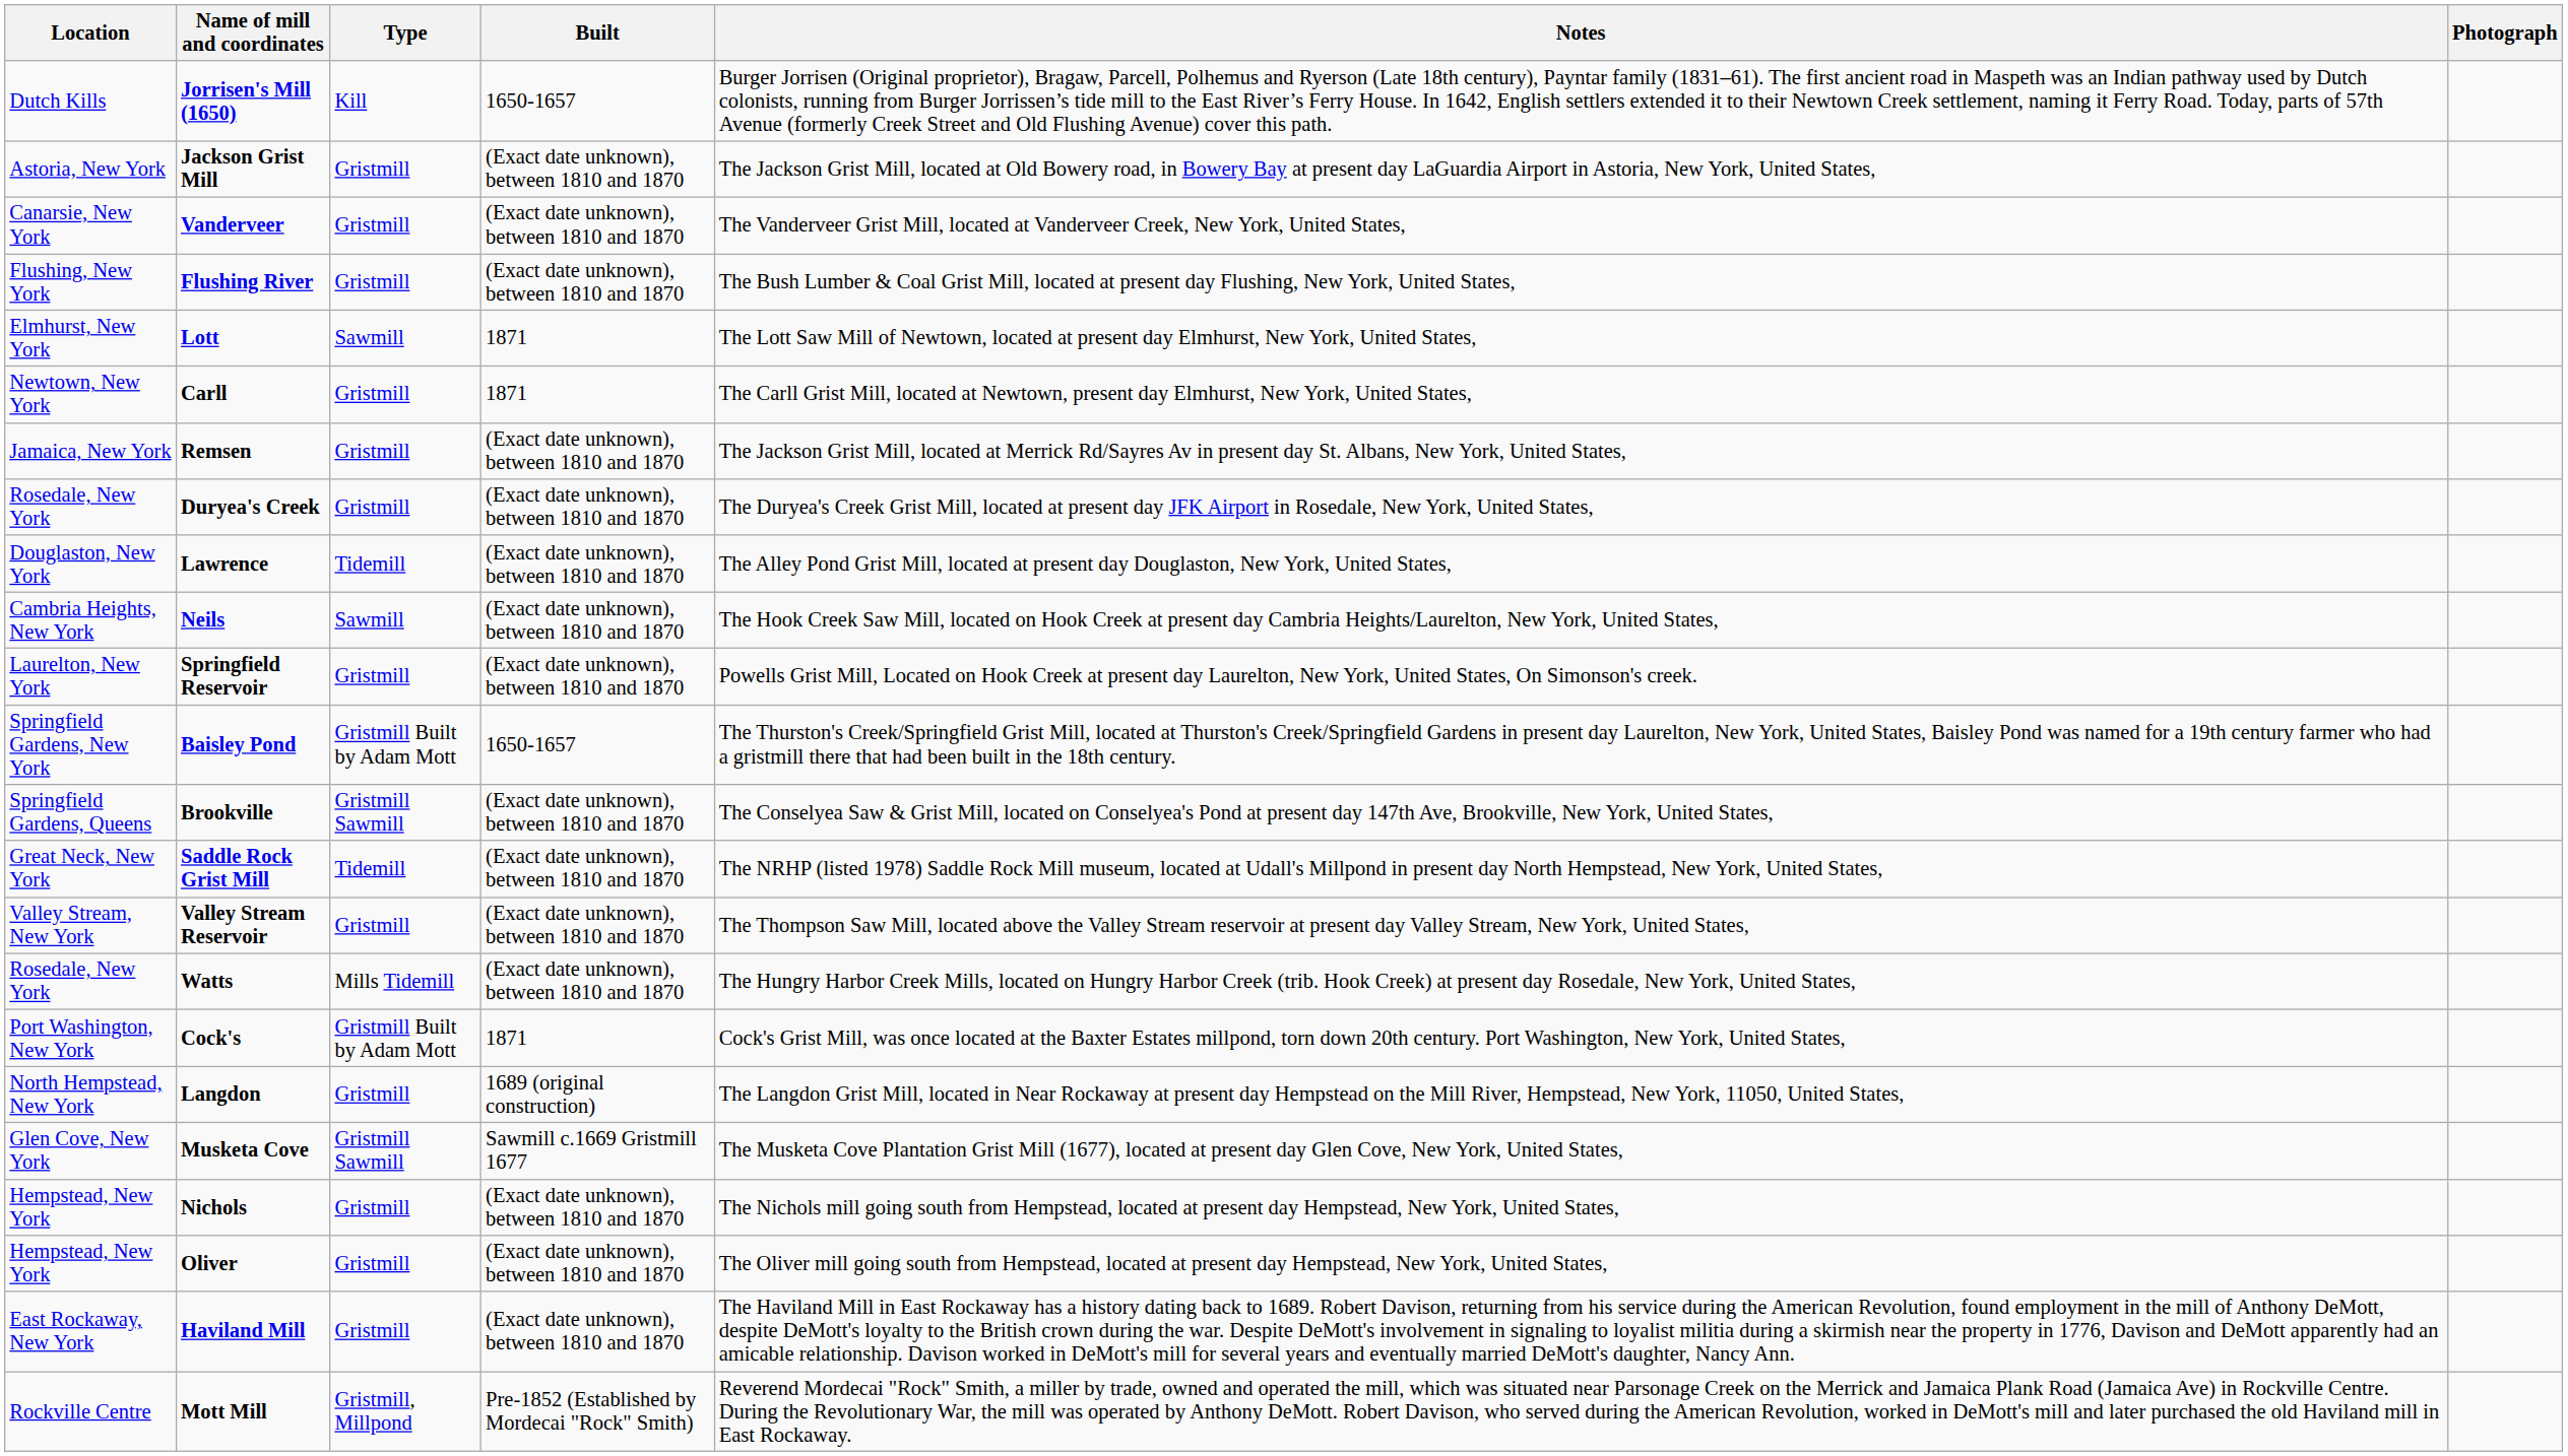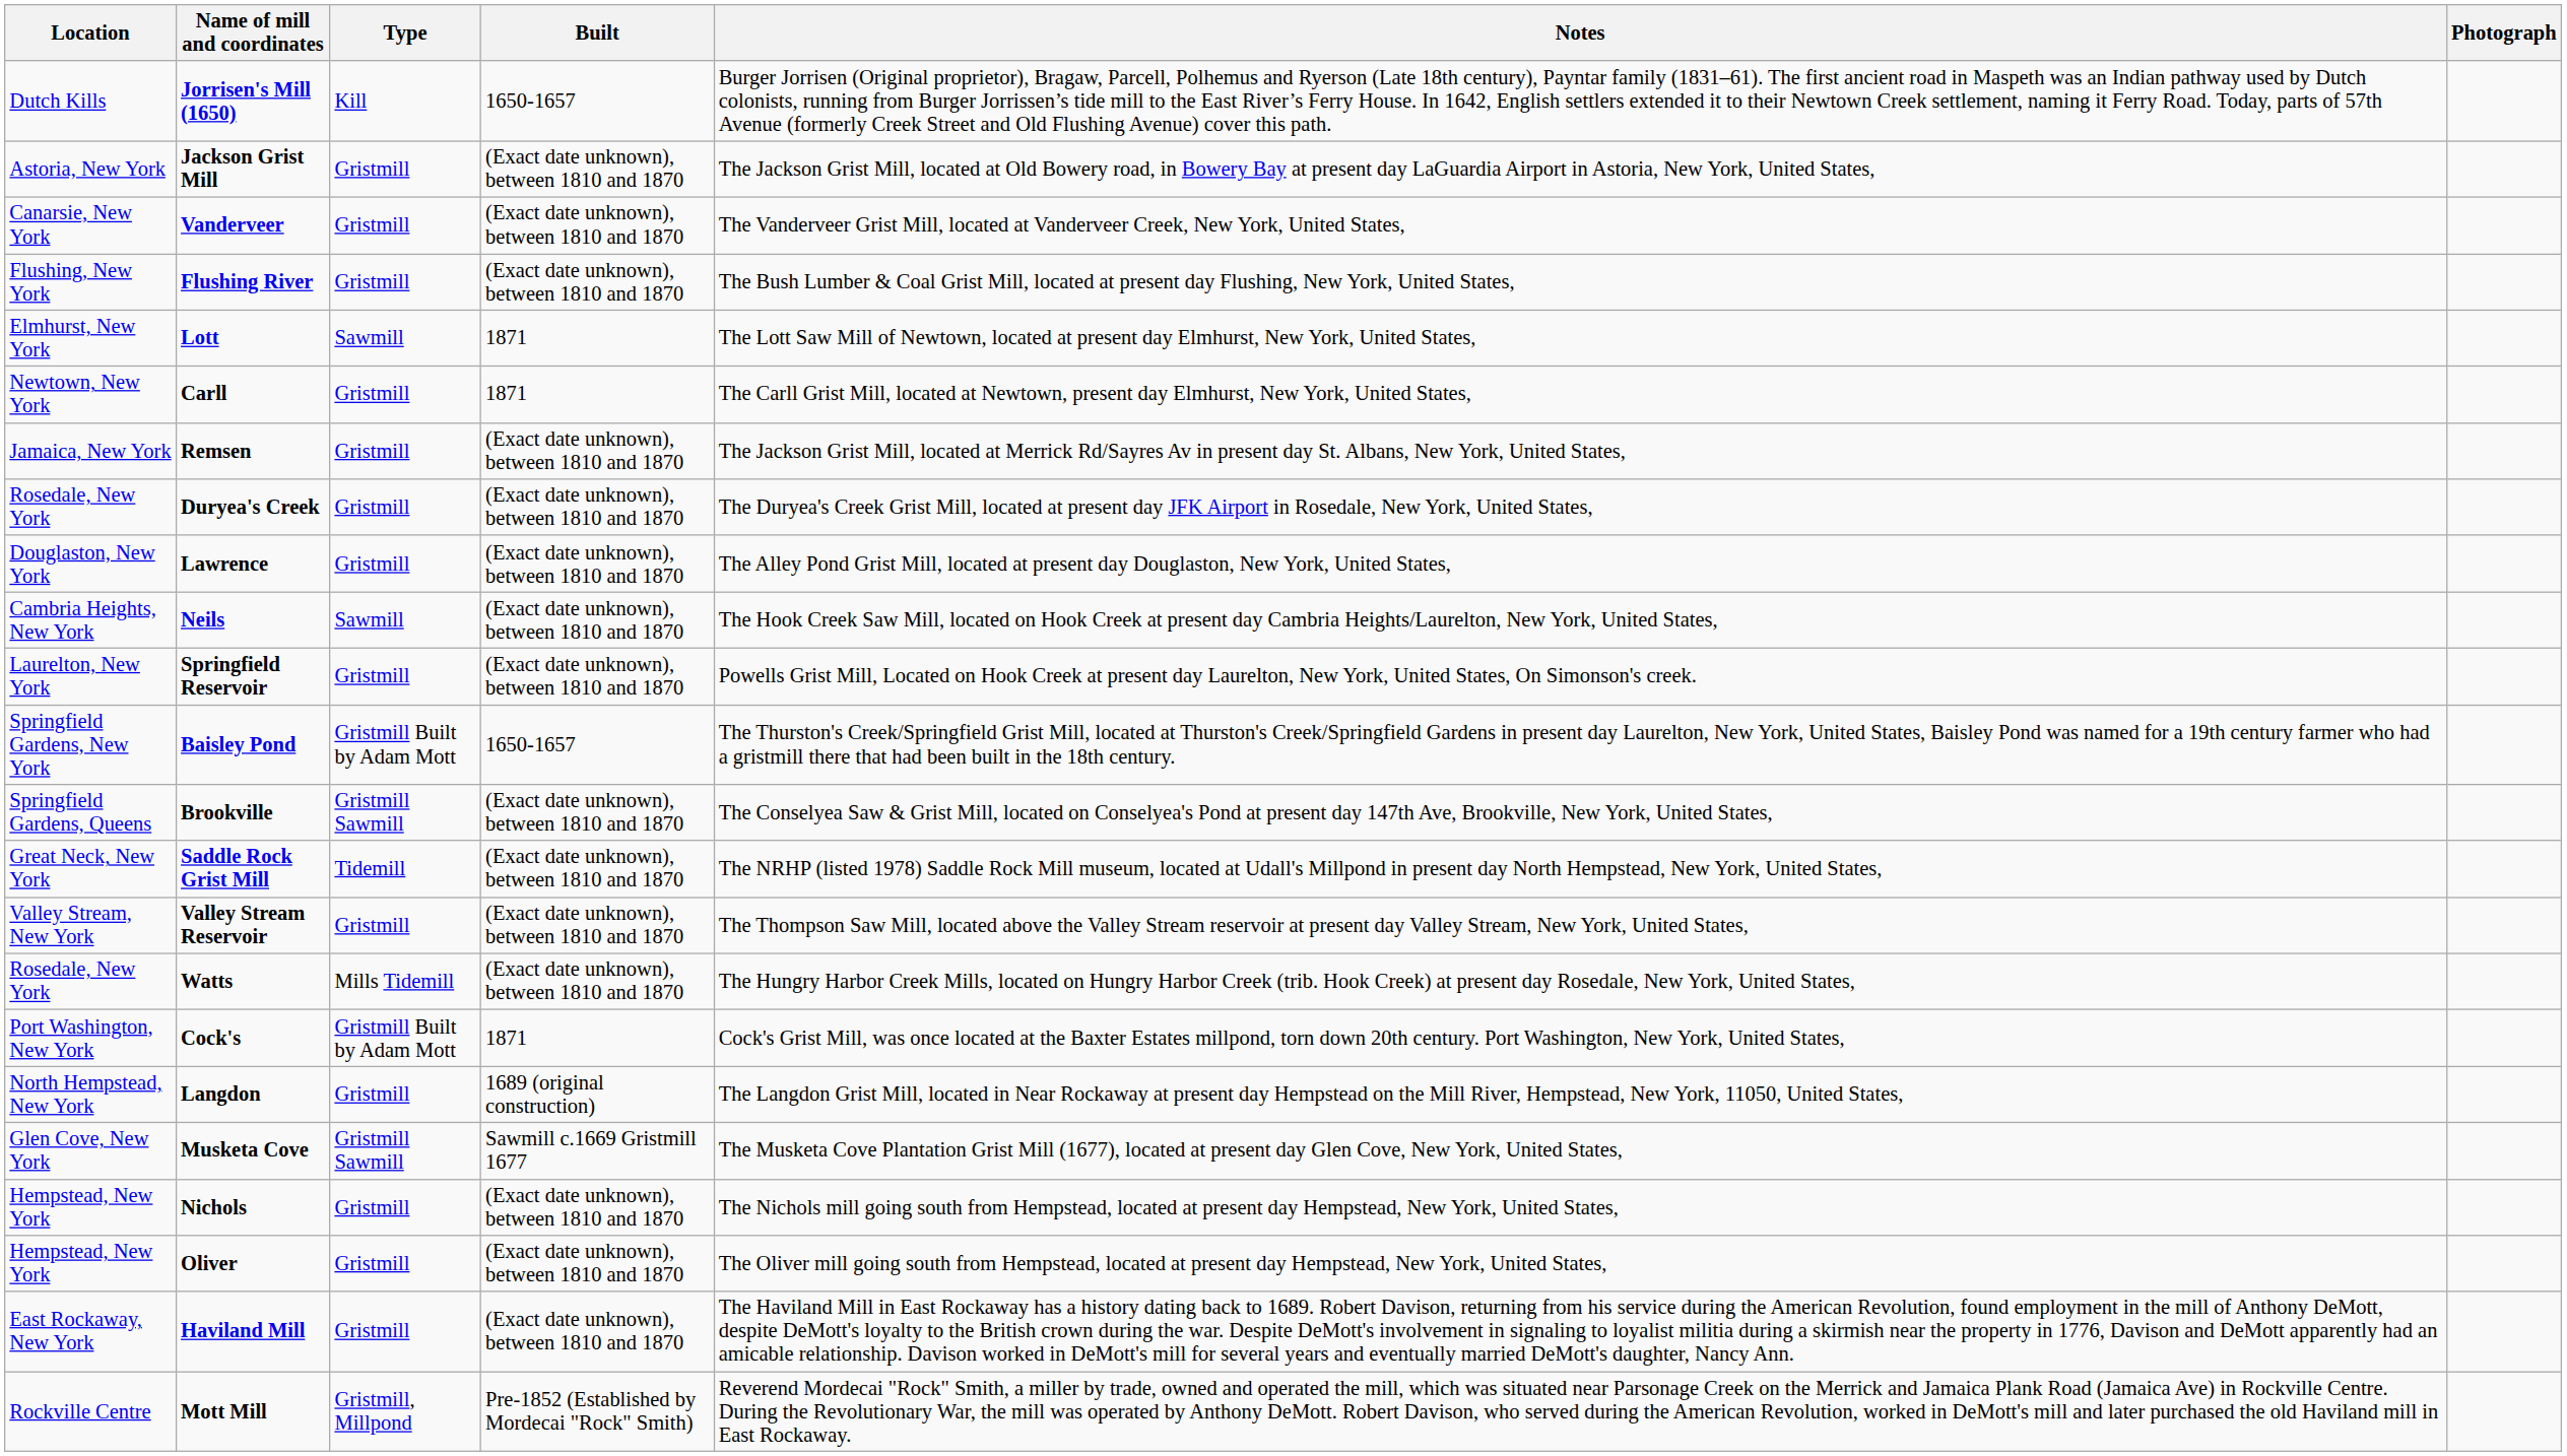Lawrence | Type: Tidemill -> Gristmill
